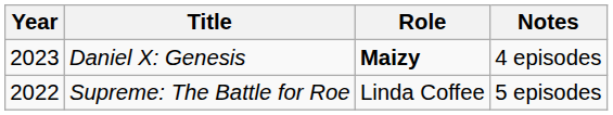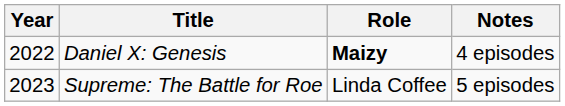Daniel X: Genesis | Year: 2023 -> 2022
Supreme: The Battle for Roe | Year: 2022 -> 2023
